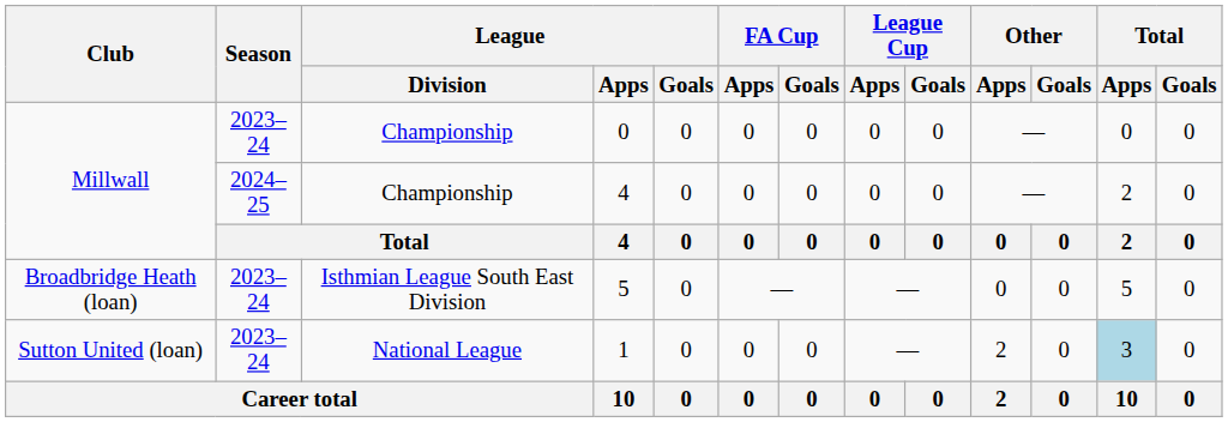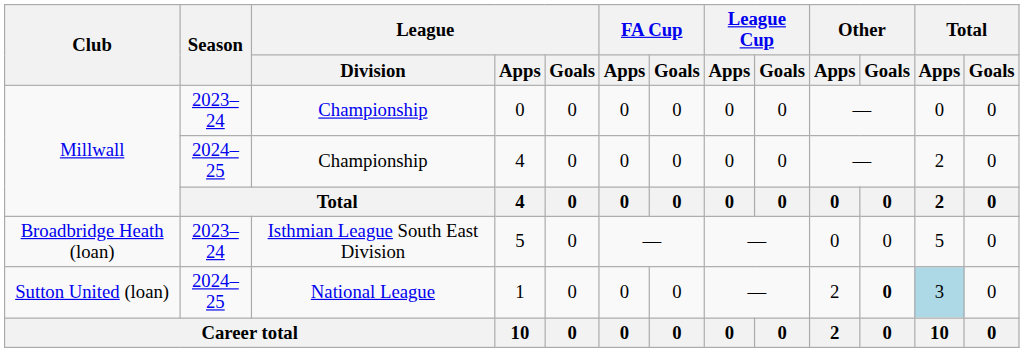1 | Season: 2023–24 -> 2024–25
1 | Other / Goals: normal -> bold
